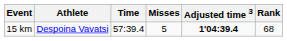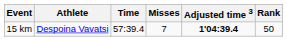15 km | Misses: 5 -> 7
15 km | Rank: 68 -> 50
